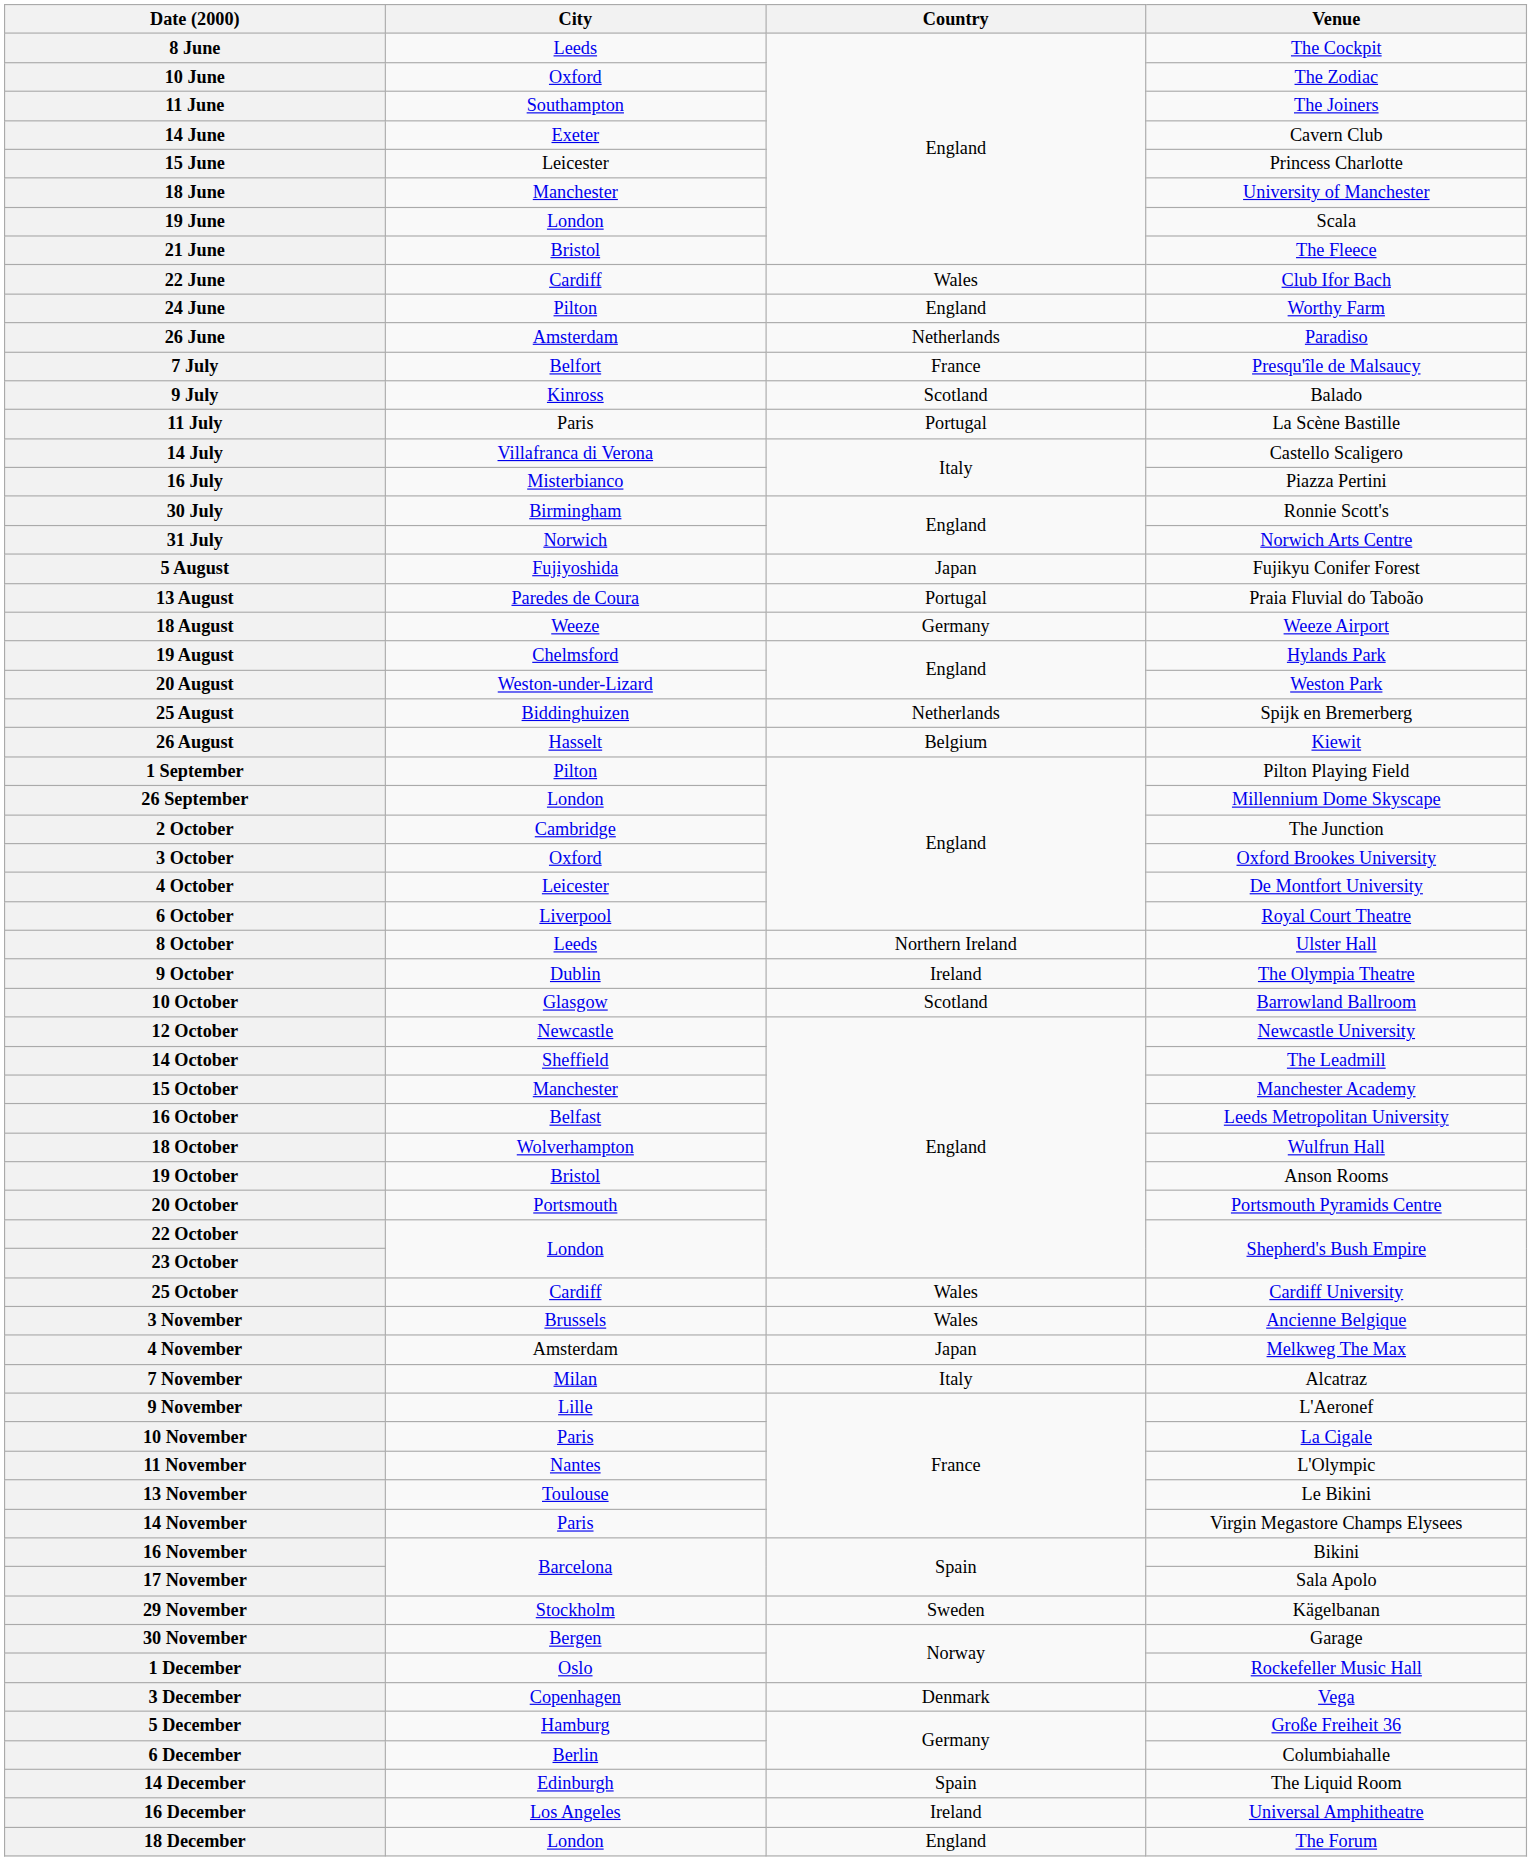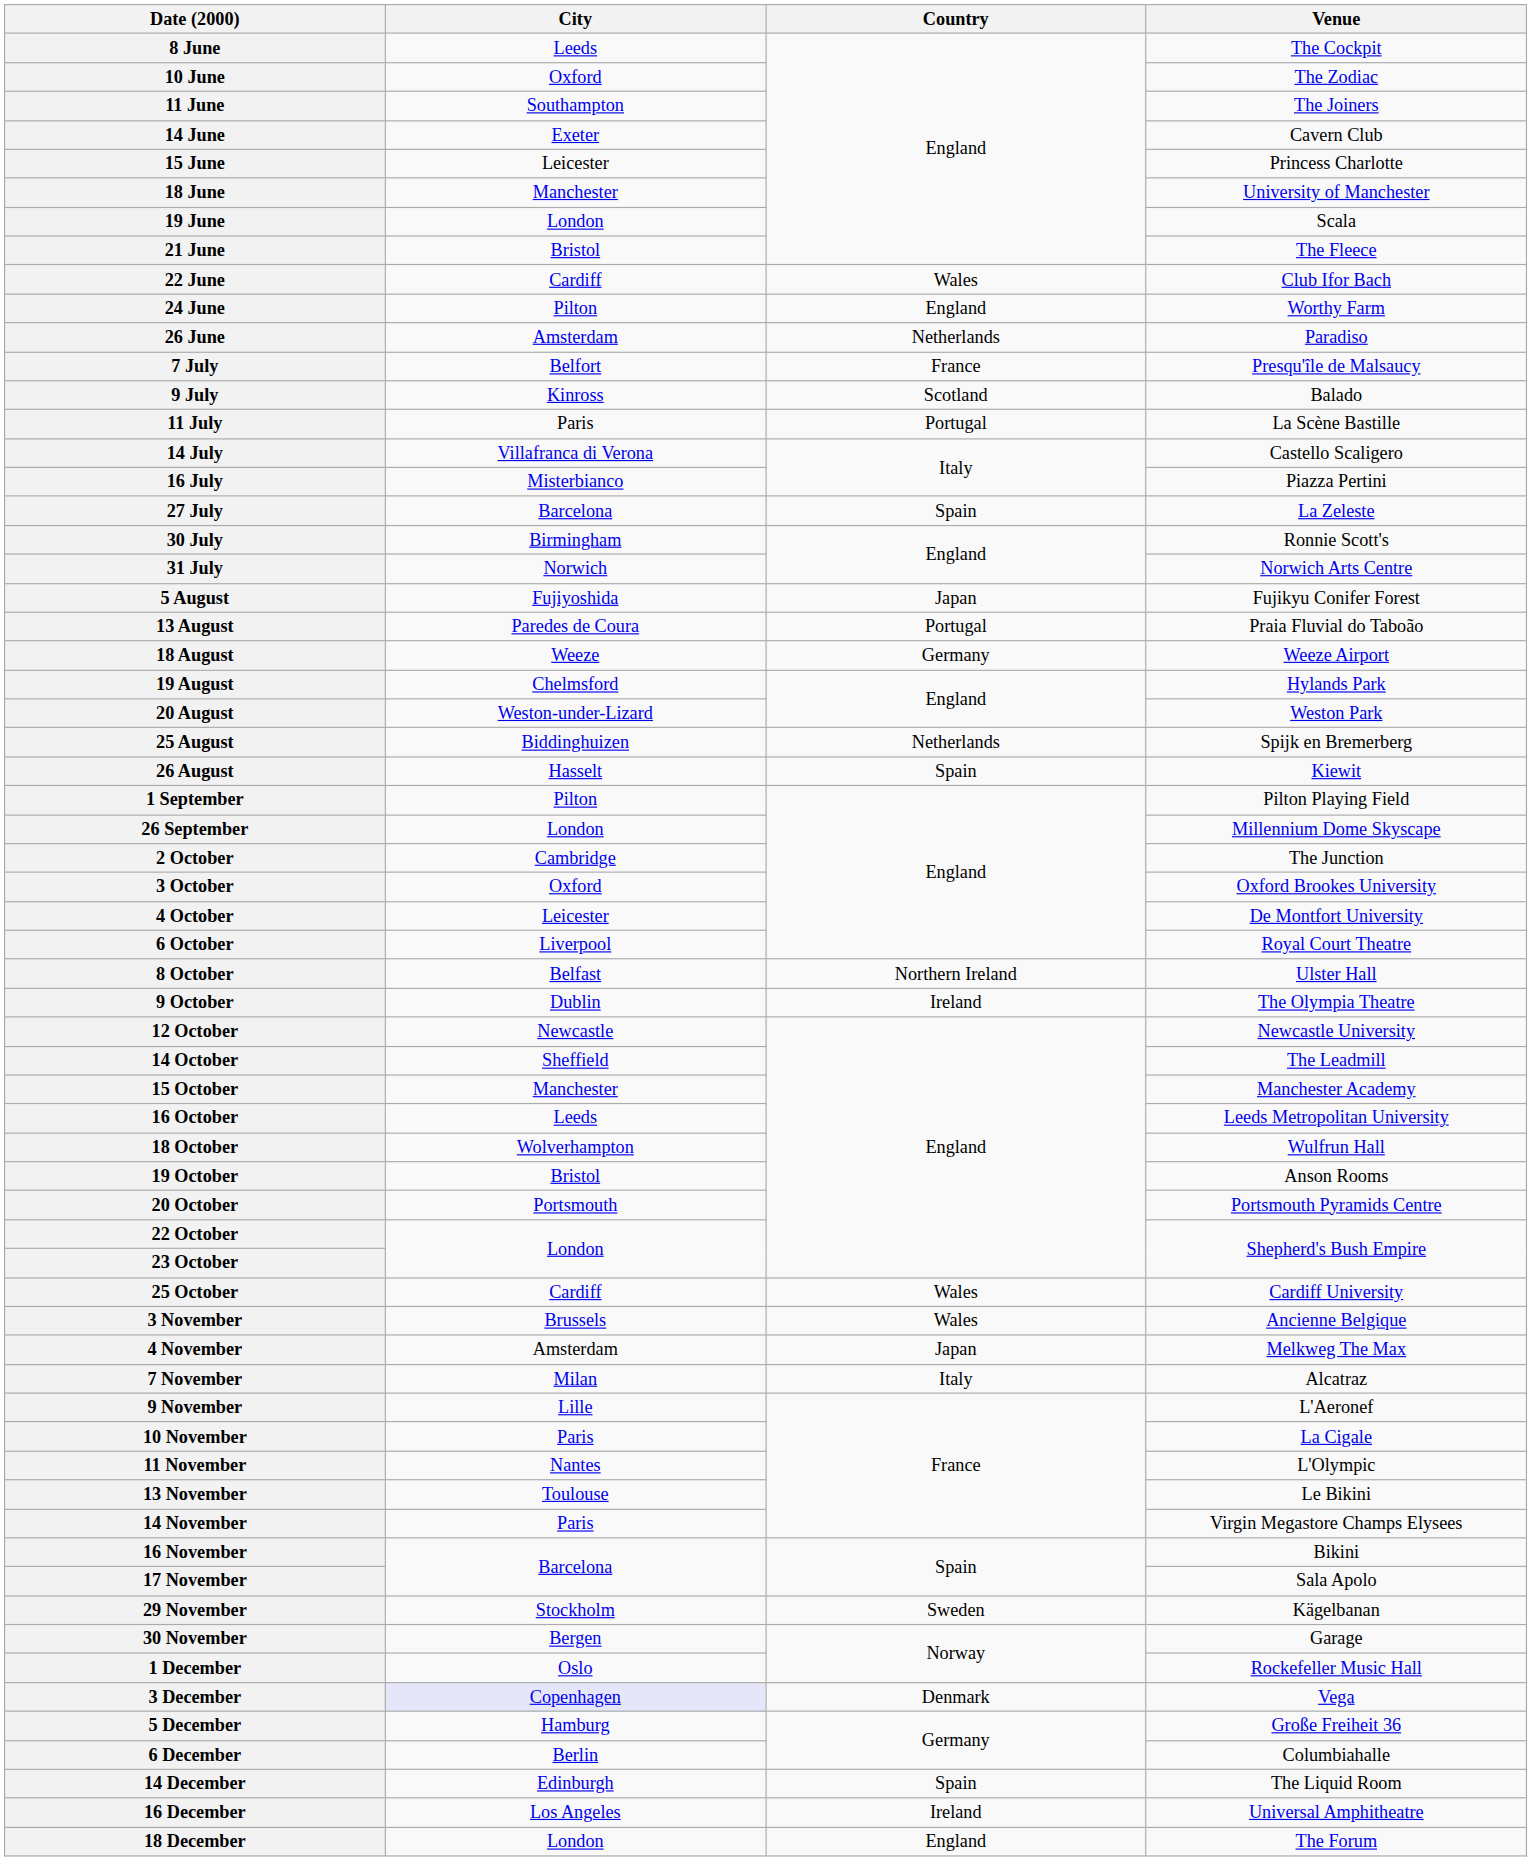+ row: 27 July | Barcelona | Spain | La Zeleste
26 August | Country: Belgium -> Spain
8 October | City: Leeds -> Belfast
- row: 10 October | Glasgow | Scotland | Barrowland Ballroom
16 October | City: Belfast -> Leeds
3 December | City: no background -> lavender background
